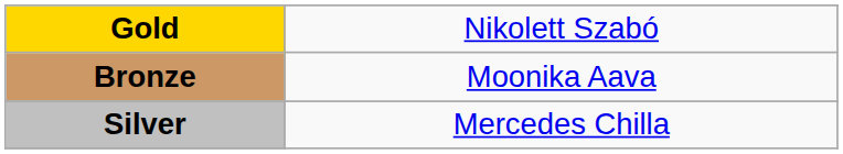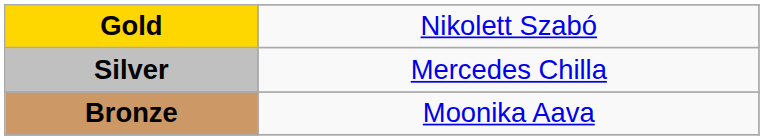rows swapped: Silver <-> Bronze
